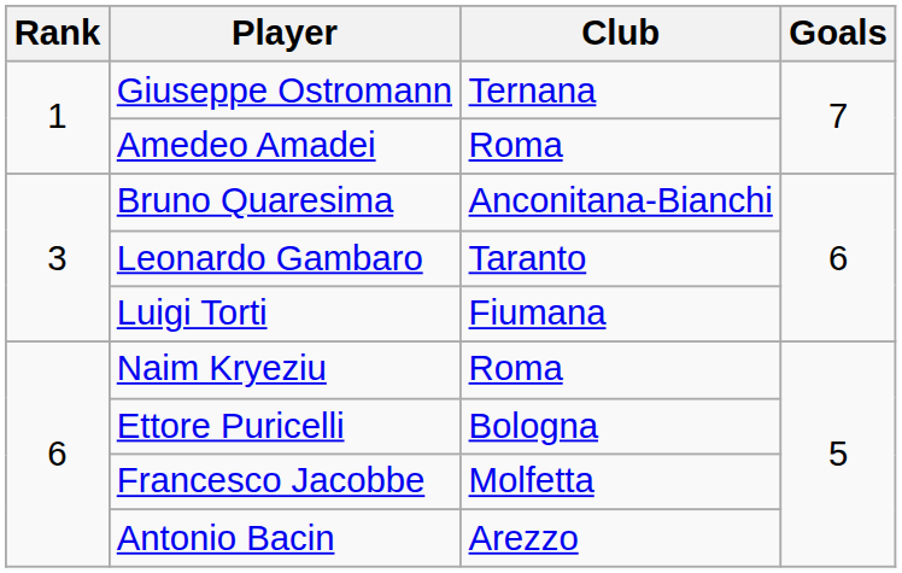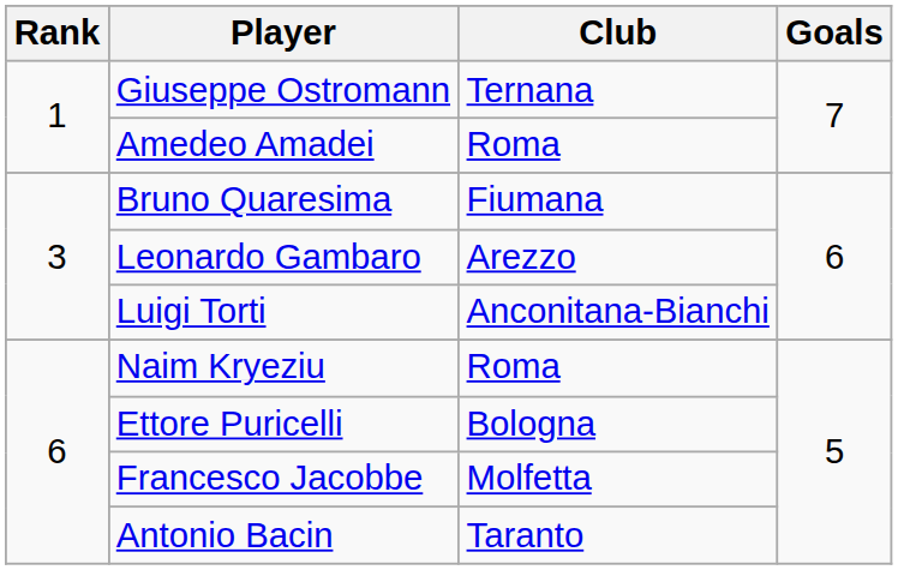Bruno Quaresima | Club: Anconitana-Bianchi -> Fiumana
Leonardo Gambaro | Club: Taranto -> Arezzo
Luigi Torti | Club: Fiumana -> Anconitana-Bianchi
Antonio Bacin | Club: Arezzo -> Taranto
